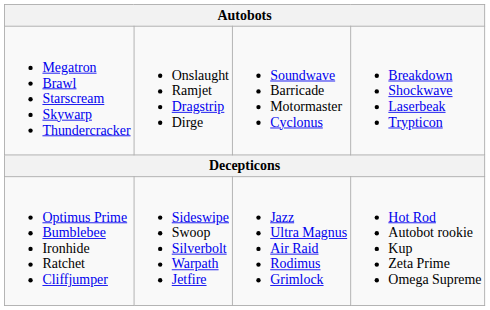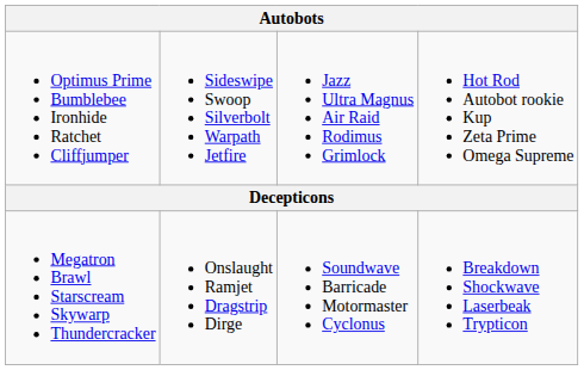rows swapped: Optimus Prime Bumblebee Ironhide Ratchet Cliffjumper <-> Megatron Brawl Starscream Skywarp Thundercracker
